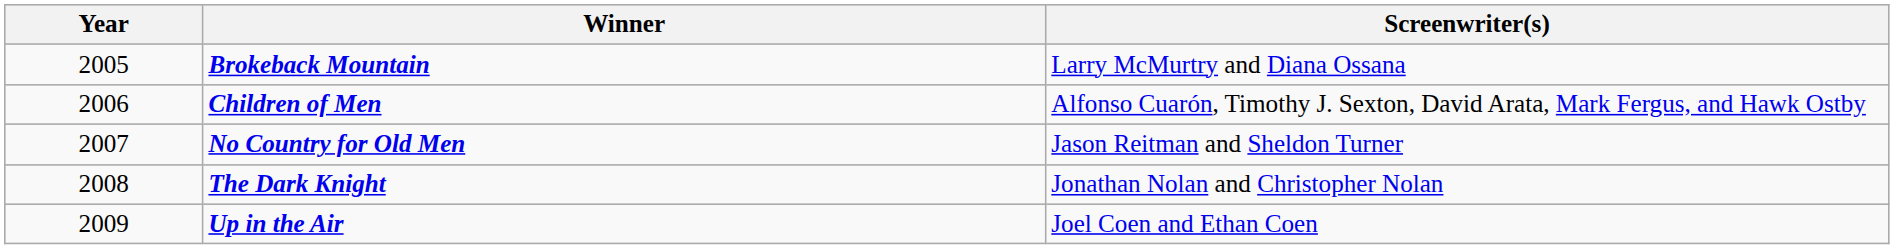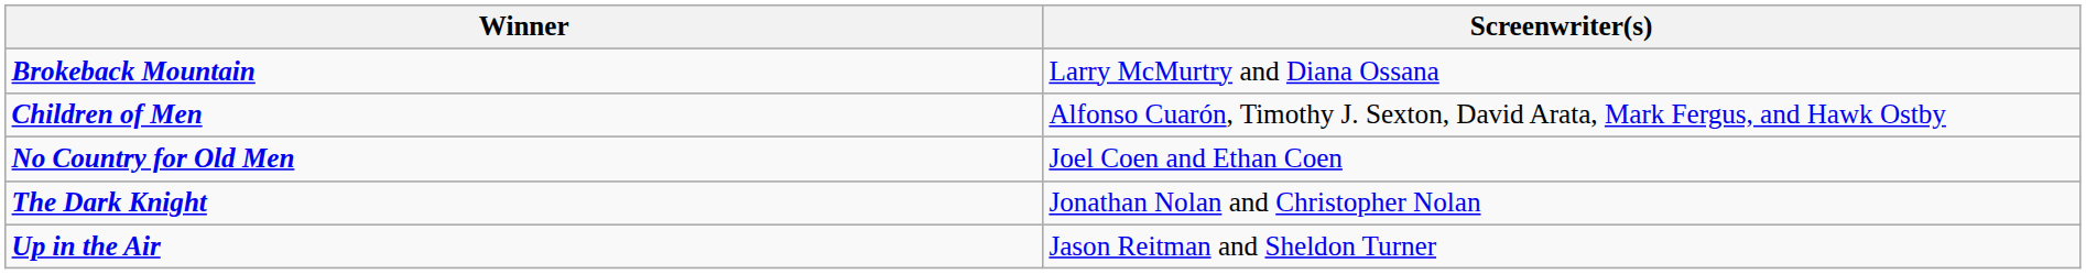- column: Year | 2005 | 2006 | 2007 | 2008 | 2009
No Country for Old Men | Screenwriter(s): Jason Reitman and Sheldon Turner -> Joel Coen and Ethan Coen
Up in the Air | Screenwriter(s): Joel Coen and Ethan Coen -> Jason Reitman and Sheldon Turner
